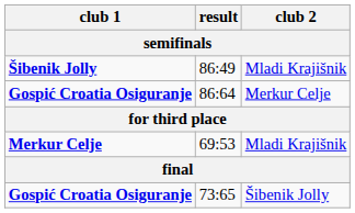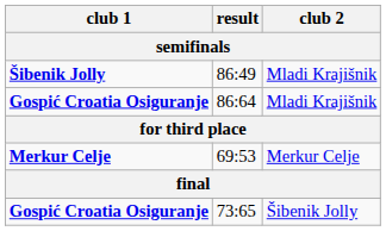86:64 | club 2: Merkur Celje -> Mladi Krajišnik
69:53 | club 2: Mladi Krajišnik -> Merkur Celje
